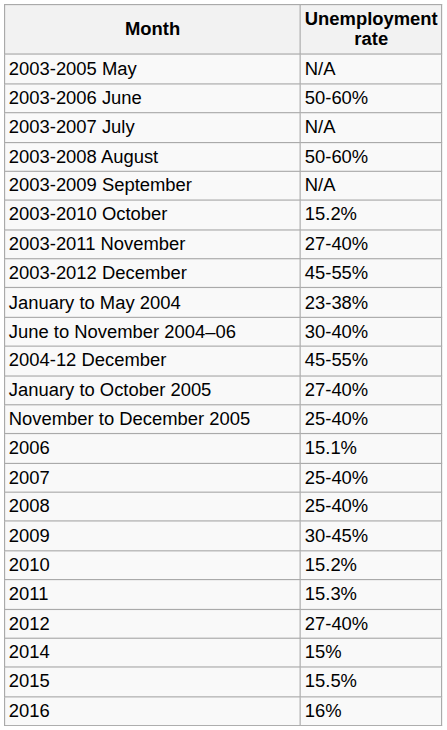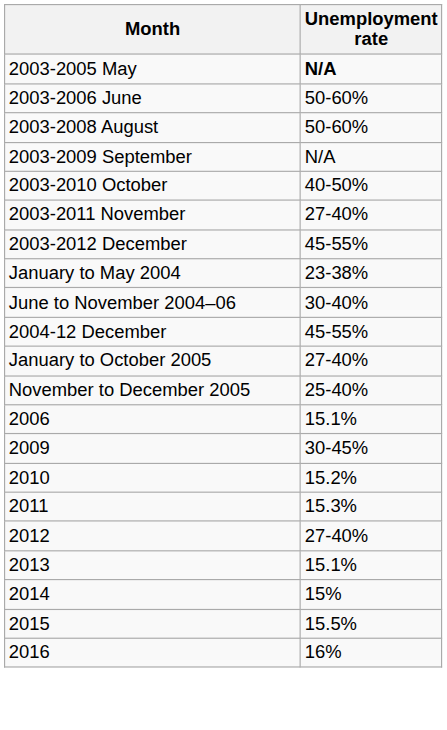2003-2005 May | Unemployment rate: normal -> bold
- row: 2003-2007 July | N/A
2003-2010 October | Unemployment rate: 15.2% -> 40-50%
- row: 2007 | 25-40%
- row: 2008 | 25-40%
+ row: 2013 | 15.1%
